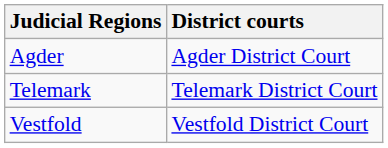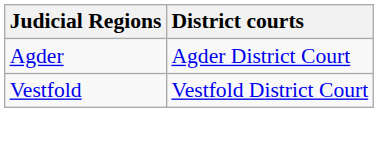- row: Telemark | Telemark District Court
